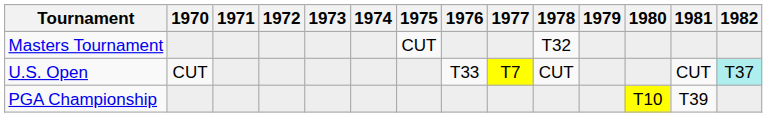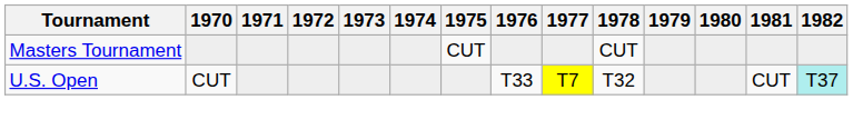Masters Tournament | 1978: T32 -> CUT
U.S. Open | 1978: CUT -> T32
- row: PGA Championship | T10 | T39
